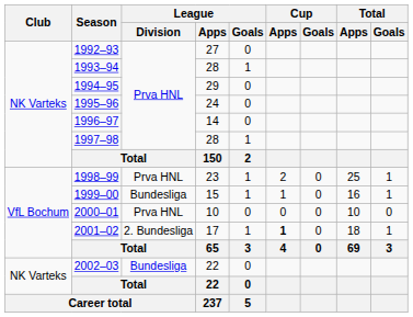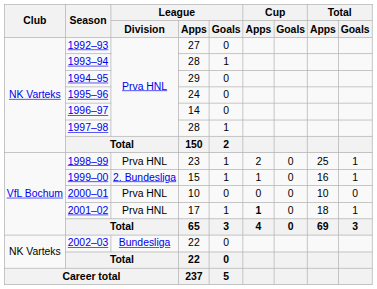1999–00 | League / Division: Bundesliga -> 2. Bundesliga
2001–02 | League / Division: 2. Bundesliga -> Prva HNL
